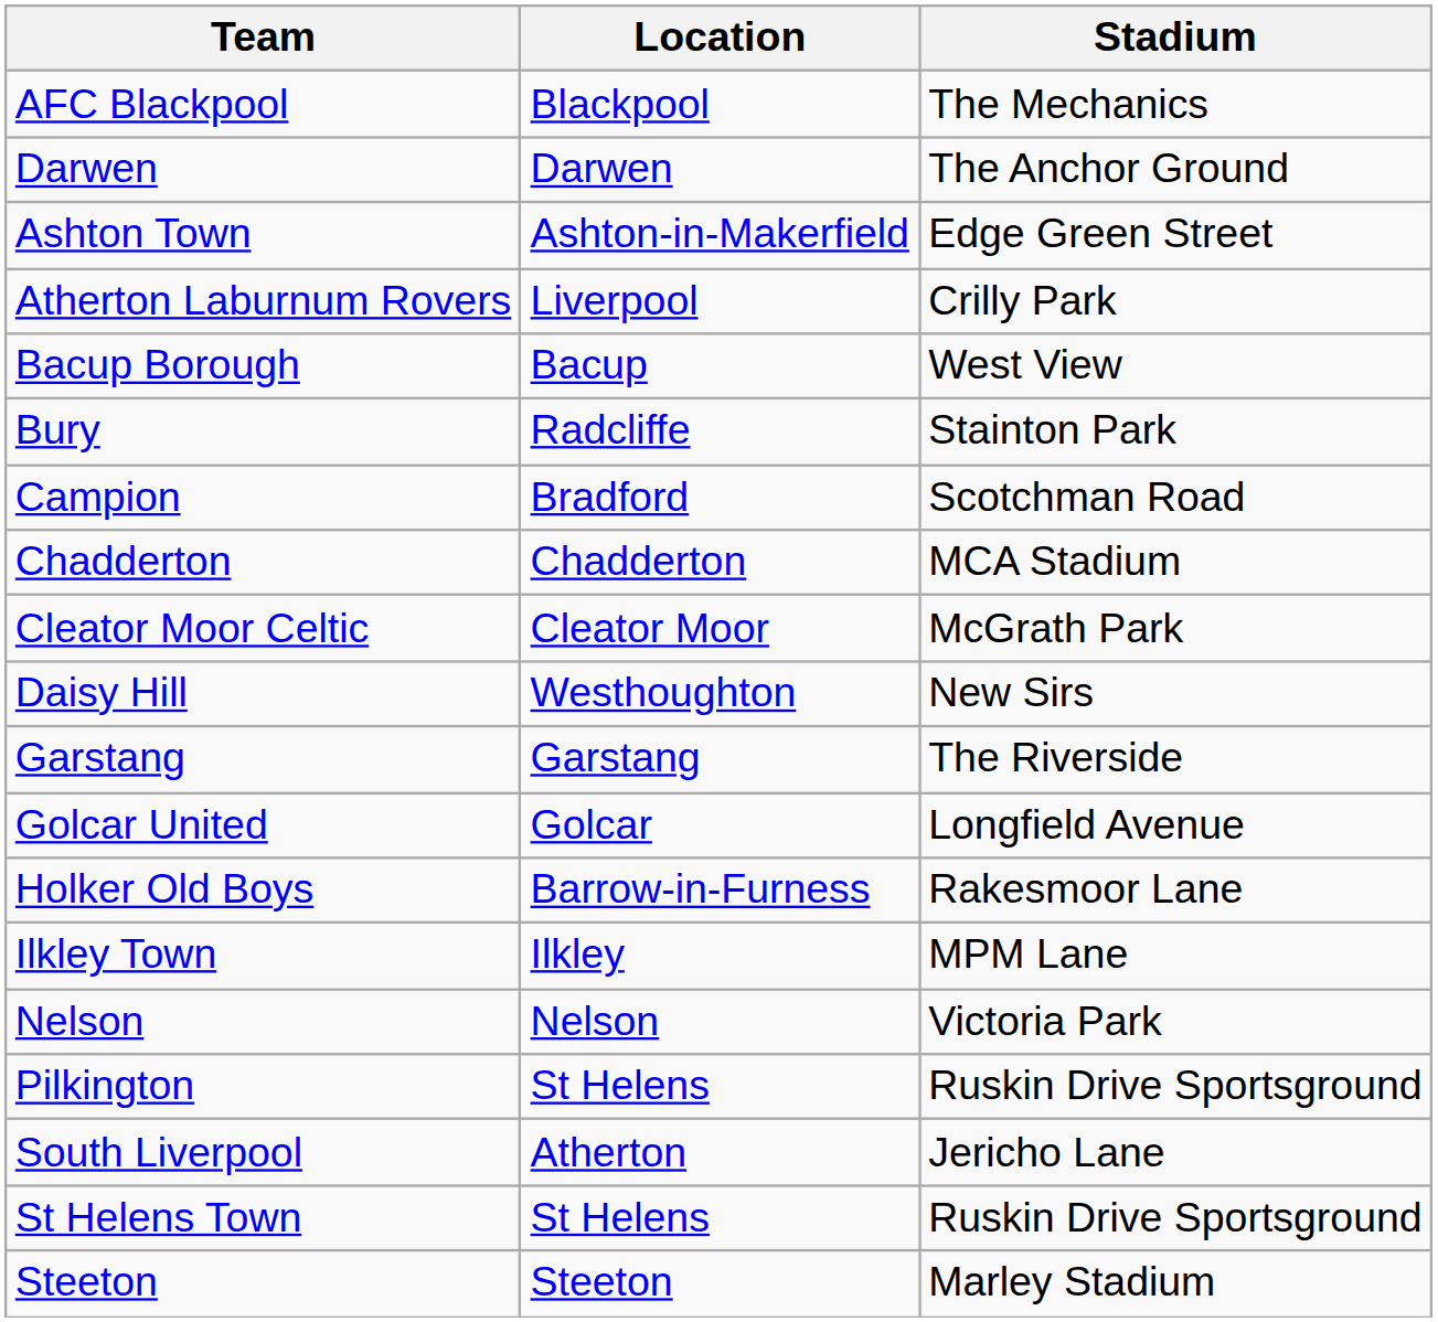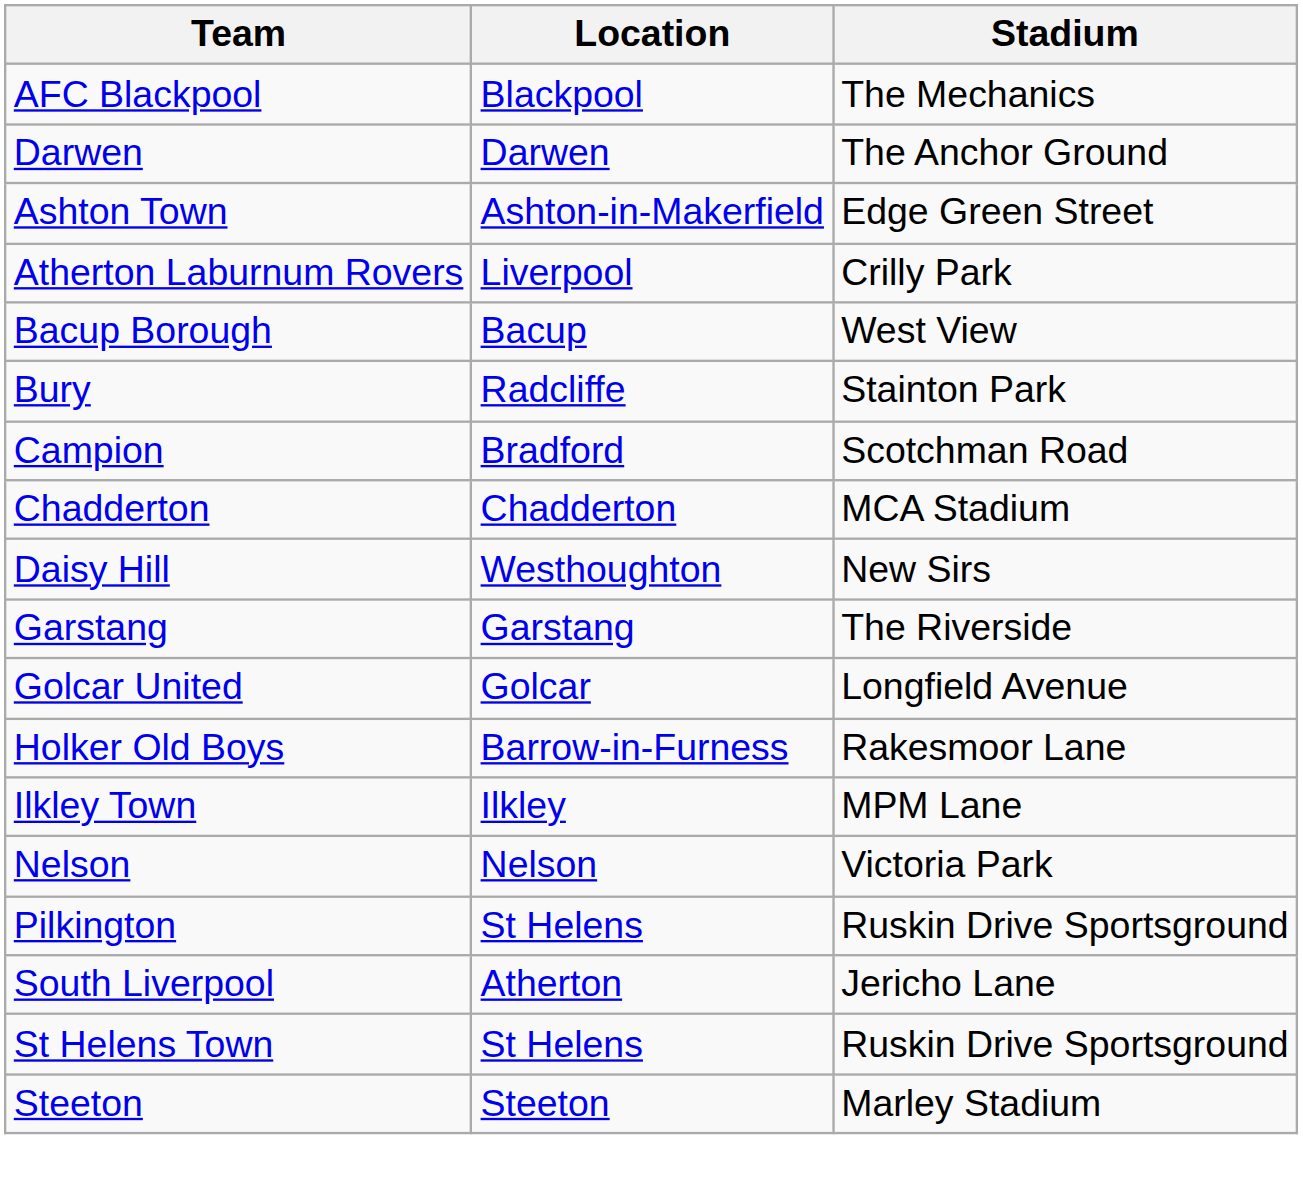- row: Cleator Moor Celtic | Cleator Moor | McGrath Park
